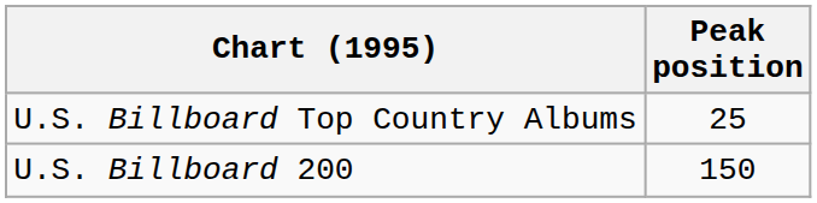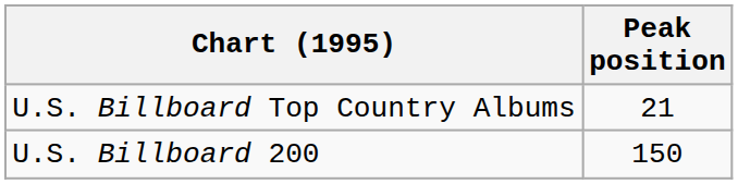U.S. Billboard Top Country Albums | Peak position: 25 -> 21
